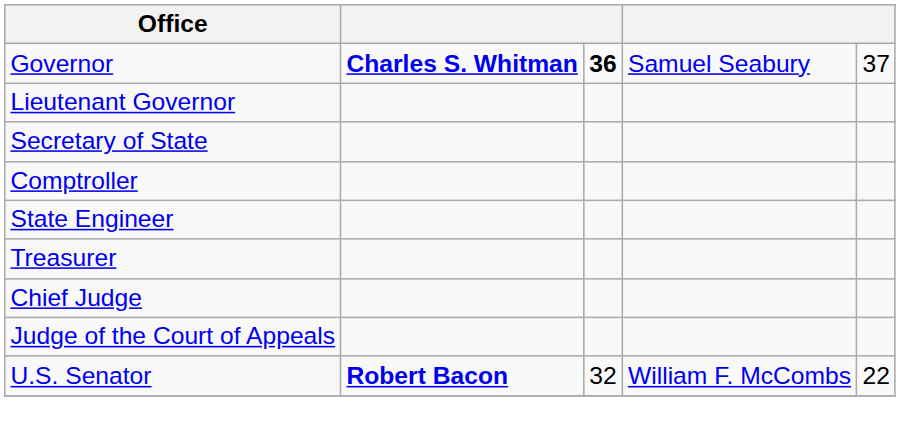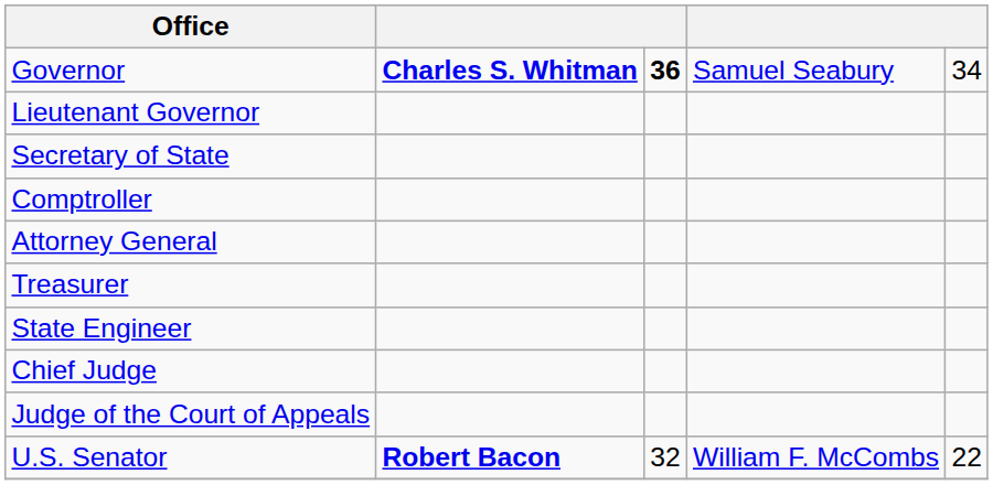Governor | column 5: 37 -> 34
+ row: Attorney General
rows swapped: Treasurer <-> State Engineer
